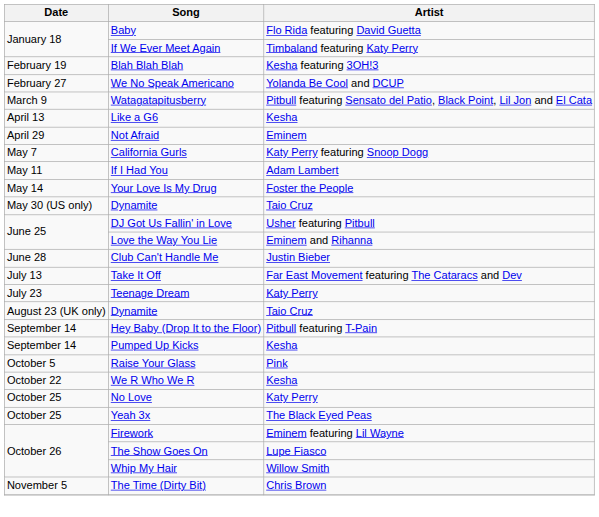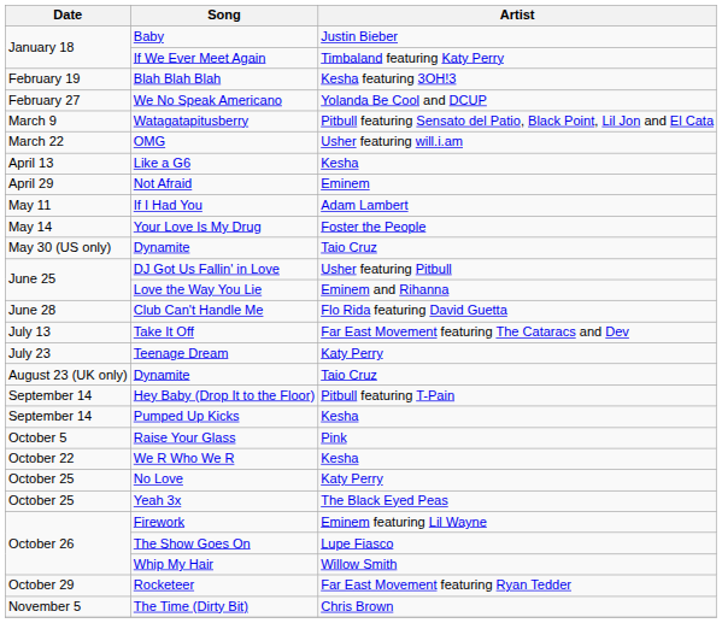Baby | Artist: Flo Rida featuring David Guetta -> Justin Bieber
+ row: March 22 | OMG | Usher featuring will.i.am
- row: May 7 | California Gurls | Katy Perry featuring Snoop Dogg
Club Can't Handle Me | Artist: Justin Bieber -> Flo Rida featuring David Guetta
+ row: October 29 | Rocketeer | Far East Movement featuring Ryan Tedder
